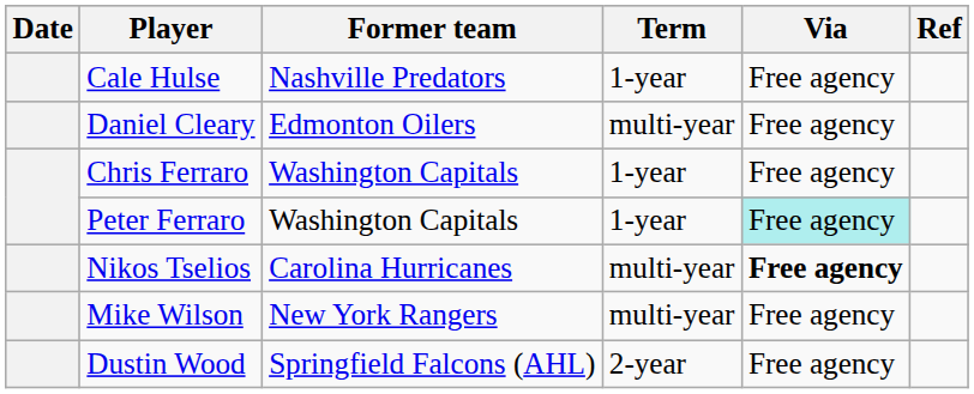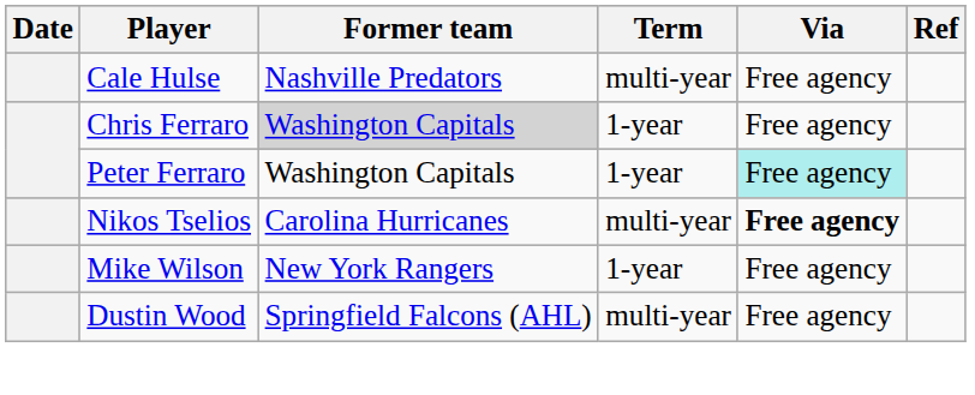Cale Hulse | Term: 1-year -> multi-year
- row: Daniel Cleary | Edmonton Oilers | multi-year | Free agency
Chris Ferraro | Former team: no background -> lightgrey background
Mike Wilson | Term: multi-year -> 1-year
Dustin Wood | Term: 2-year -> multi-year
